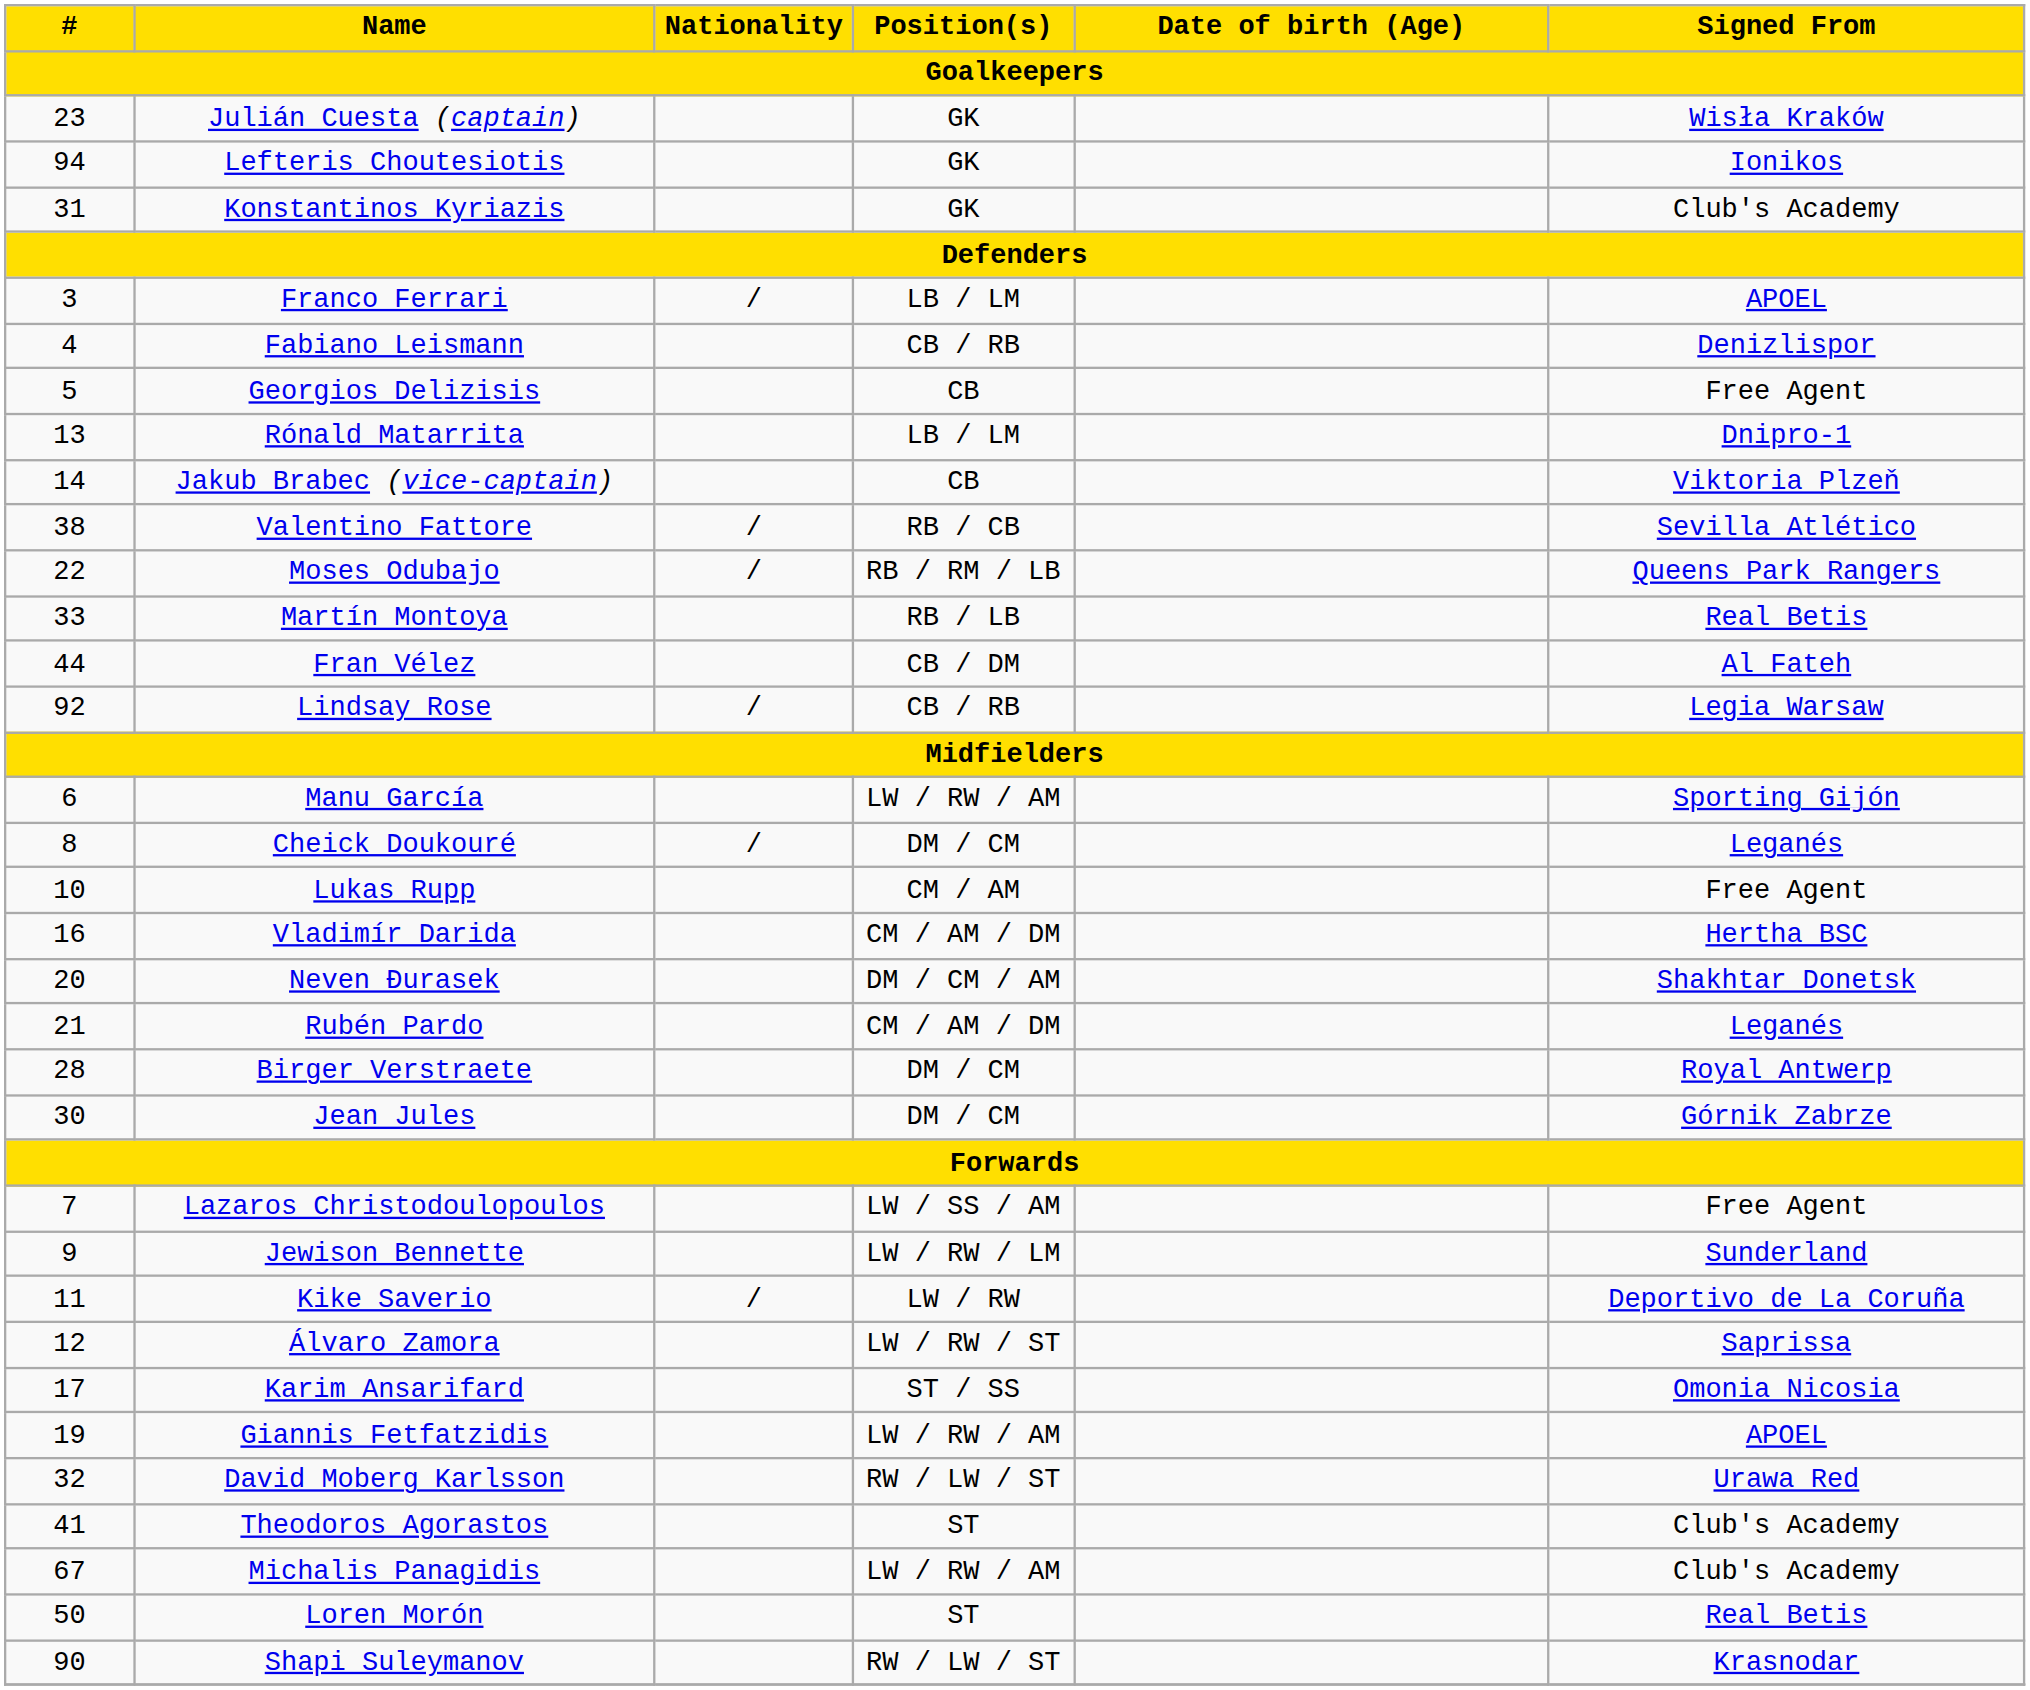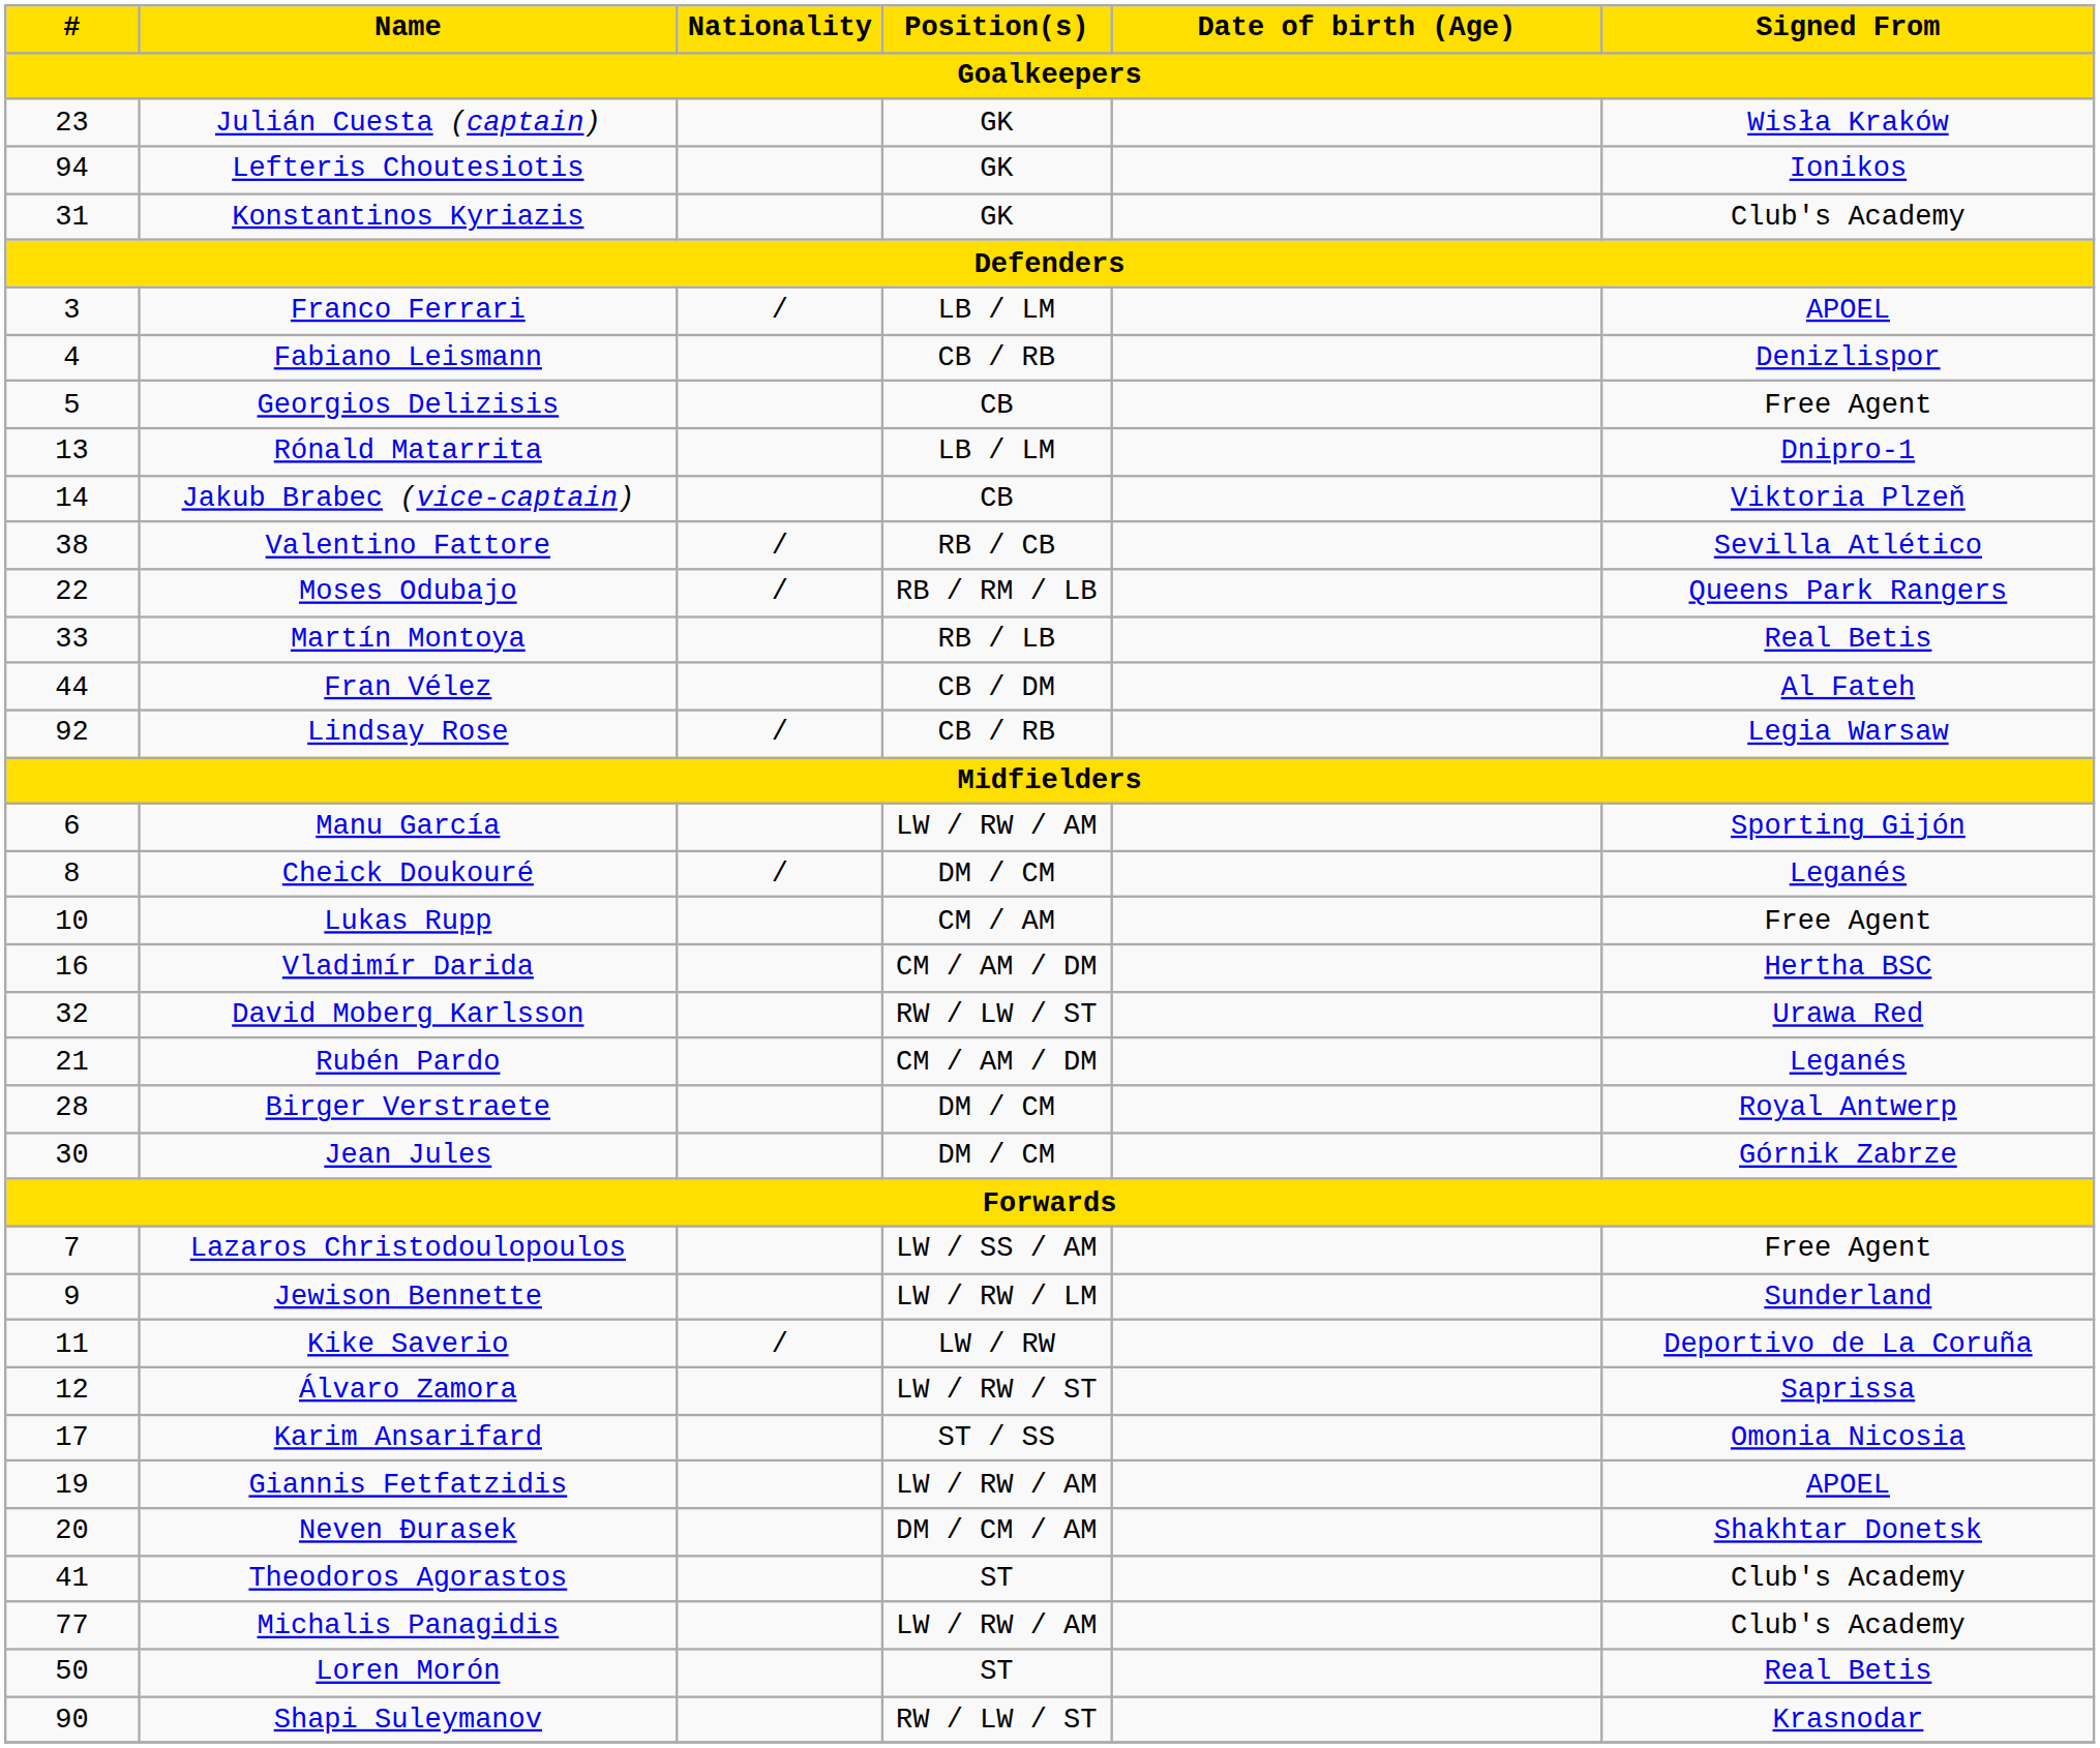rows swapped: Neven Đurasek <-> David Moberg Karlsson
Michalis Panagidis | #: 67 -> 77
